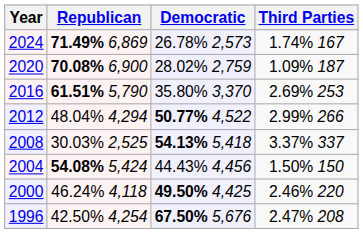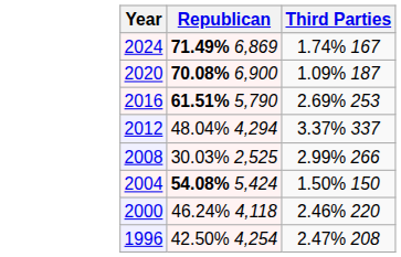- column: Democratic | 26.78% 2,573 | 28.02% 2,759 | 35.80% 3,370 | 50.77% 4,522 | 54.13% 5,418 | 44.43% 4,456 | 49.50% 4,425 | 67.50% 5,676
2012 | Third Parties: 2.99% 266 -> 3.37% 337
2008 | Third Parties: 3.37% 337 -> 2.99% 266
